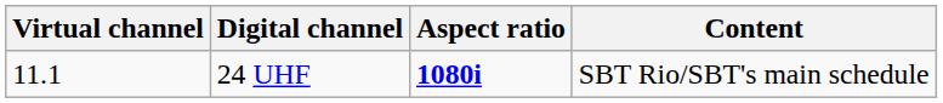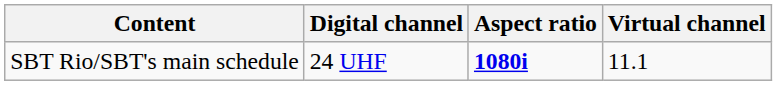columns swapped: Virtual channel <-> Content
